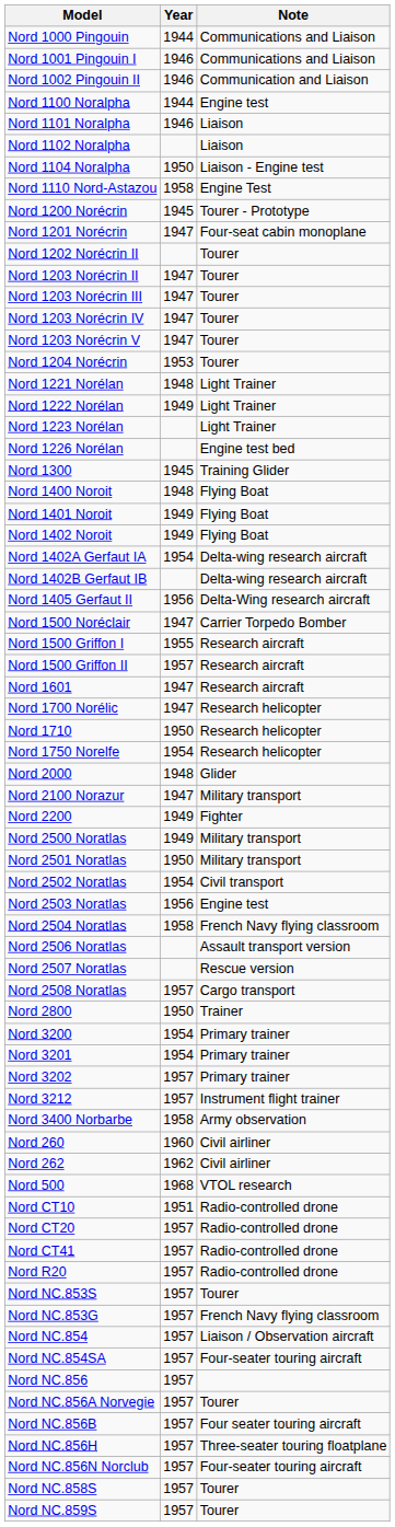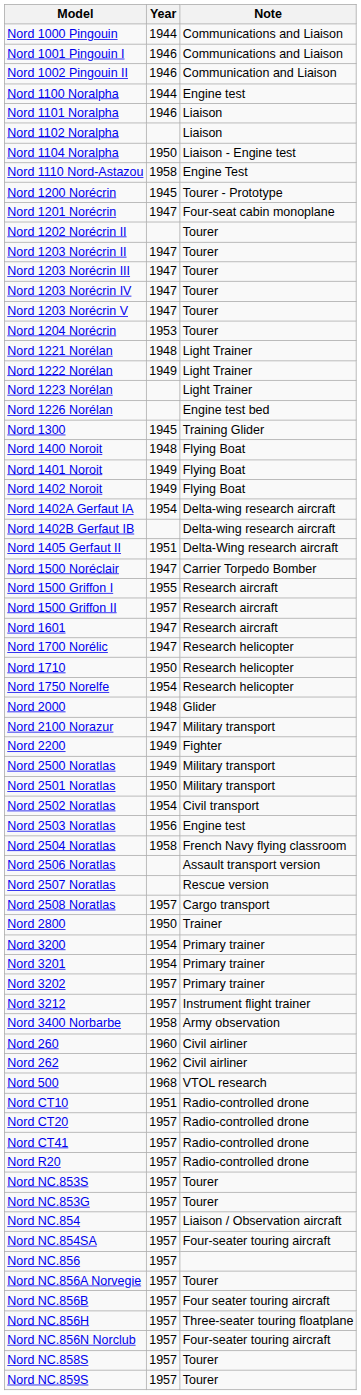Nord 1405 Gerfaut II | Year: 1956 -> 1951
Nord NC.853G | Note: French Navy flying classroom -> Tourer
